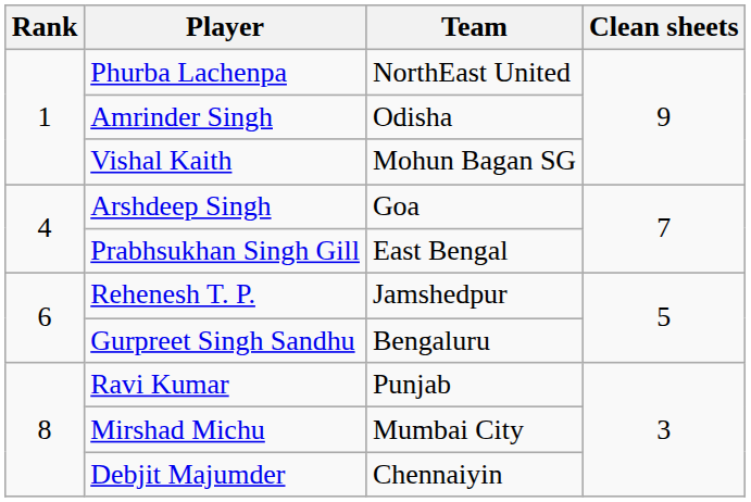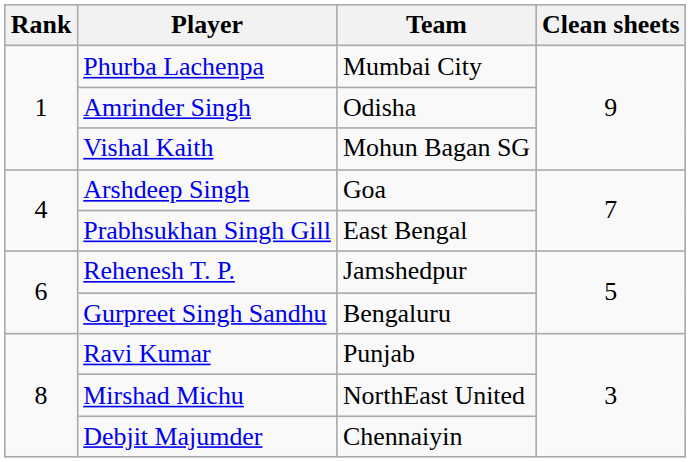Phurba Lachenpa | Team: NorthEast United -> Mumbai City
Mirshad Michu | Team: Mumbai City -> NorthEast United
